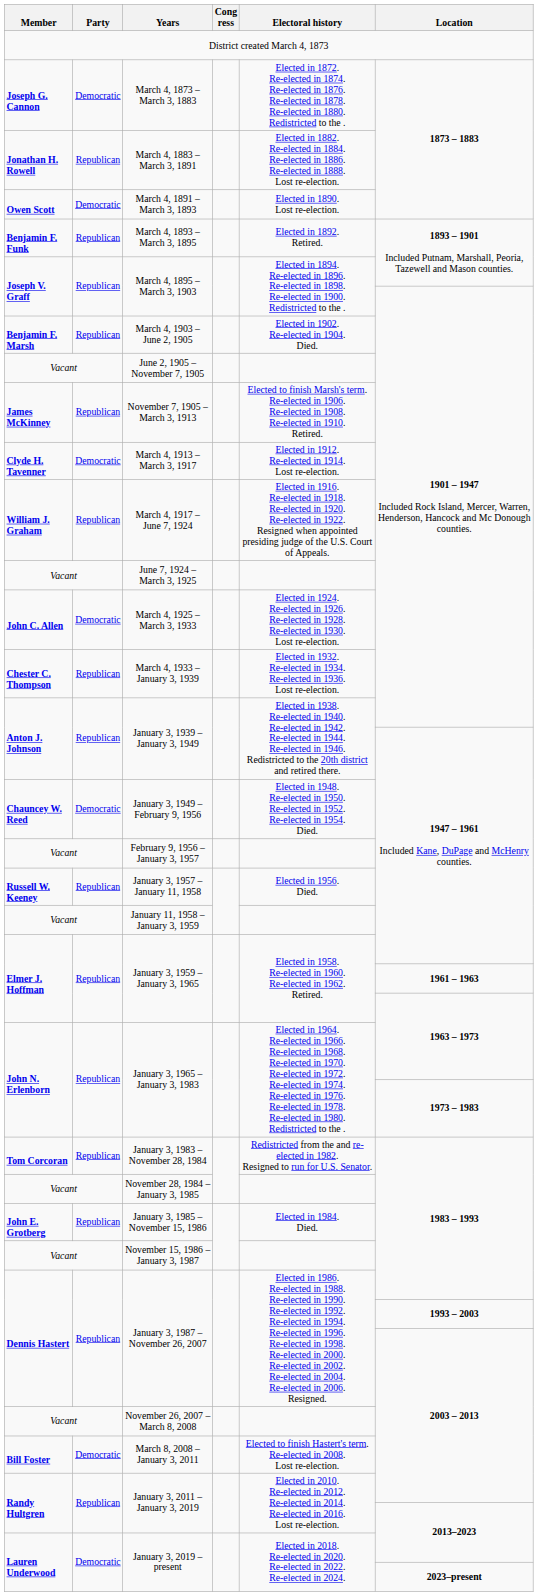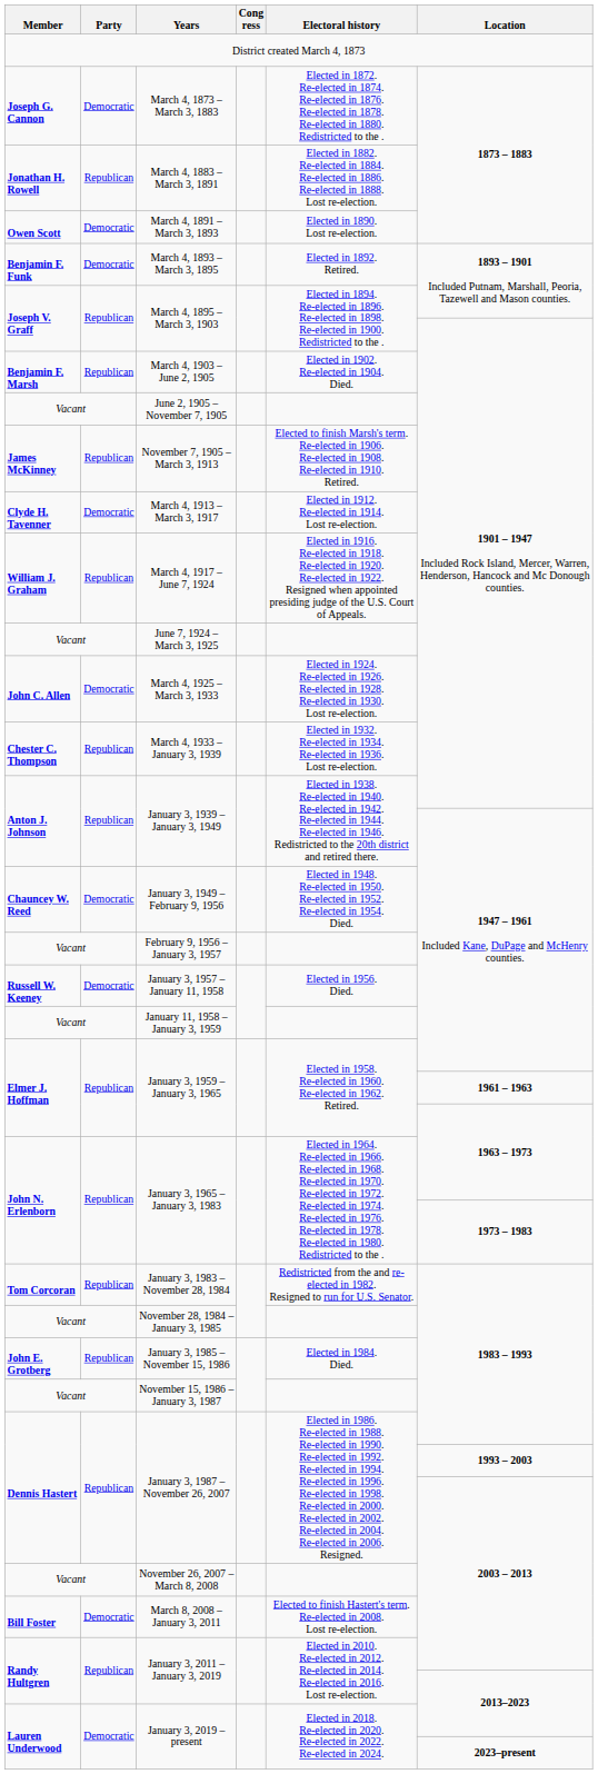March 4, 1893 – March 3, 1895 | Party: Republican -> Democratic
January 3, 1957 – January 11, 1958 | Party: Republican -> Democratic
